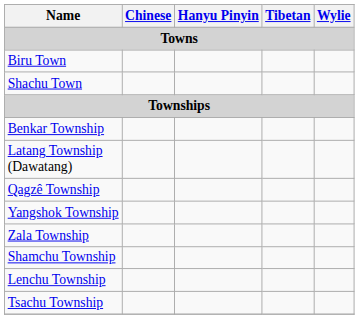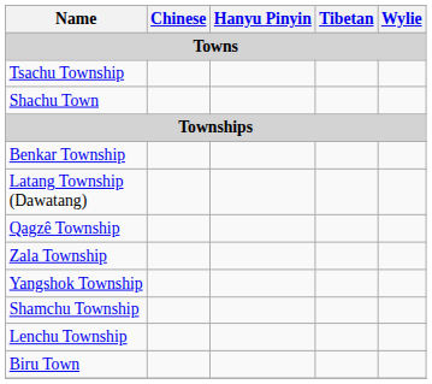rows swapped: Biru Town <-> Tsachu Township
rows swapped: Zala Township <-> Yangshok Township
